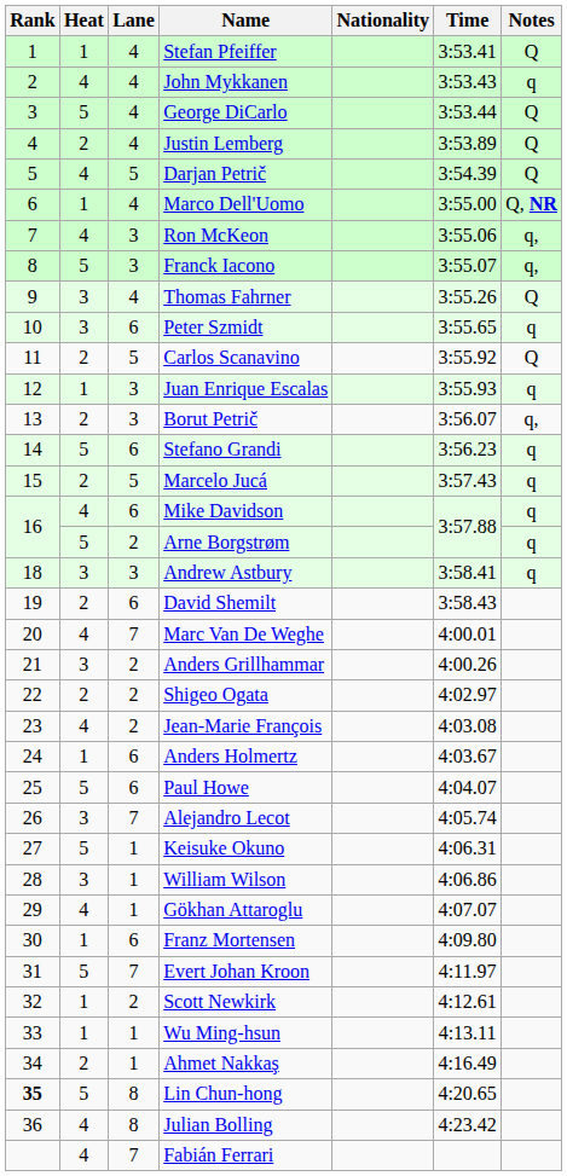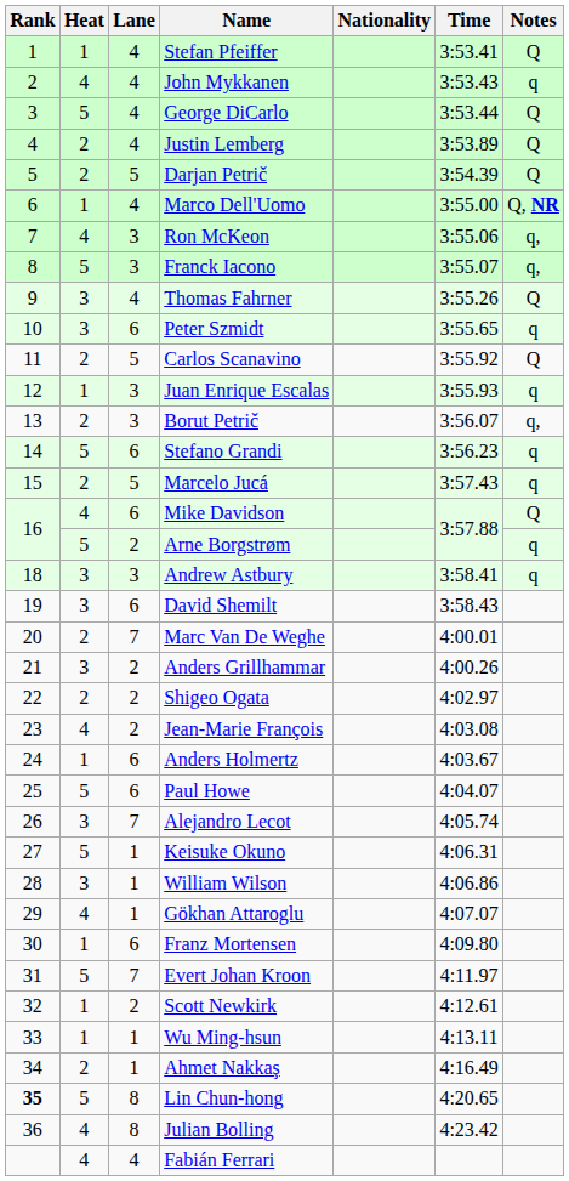Darjan Petrič | Heat: 4 -> 2
Mike Davidson | Notes: q -> Q
David Shemilt | Heat: 2 -> 3
Marc Van De Weghe | Heat: 4 -> 2
Fabián Ferrari | Lane: 7 -> 4
